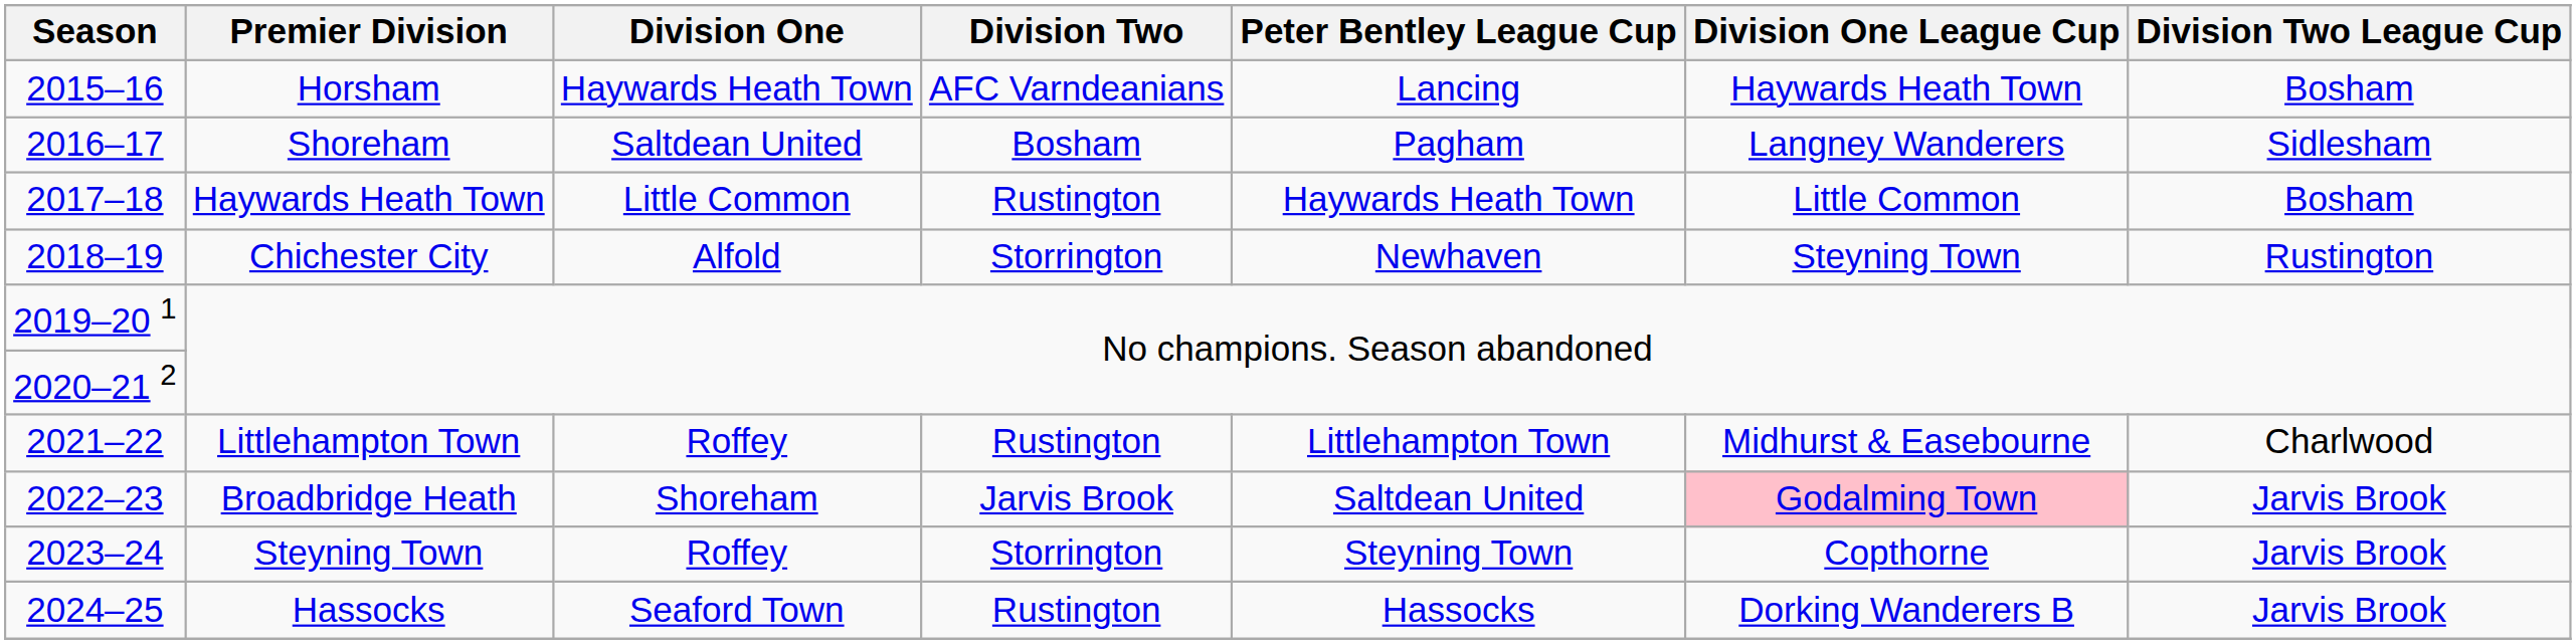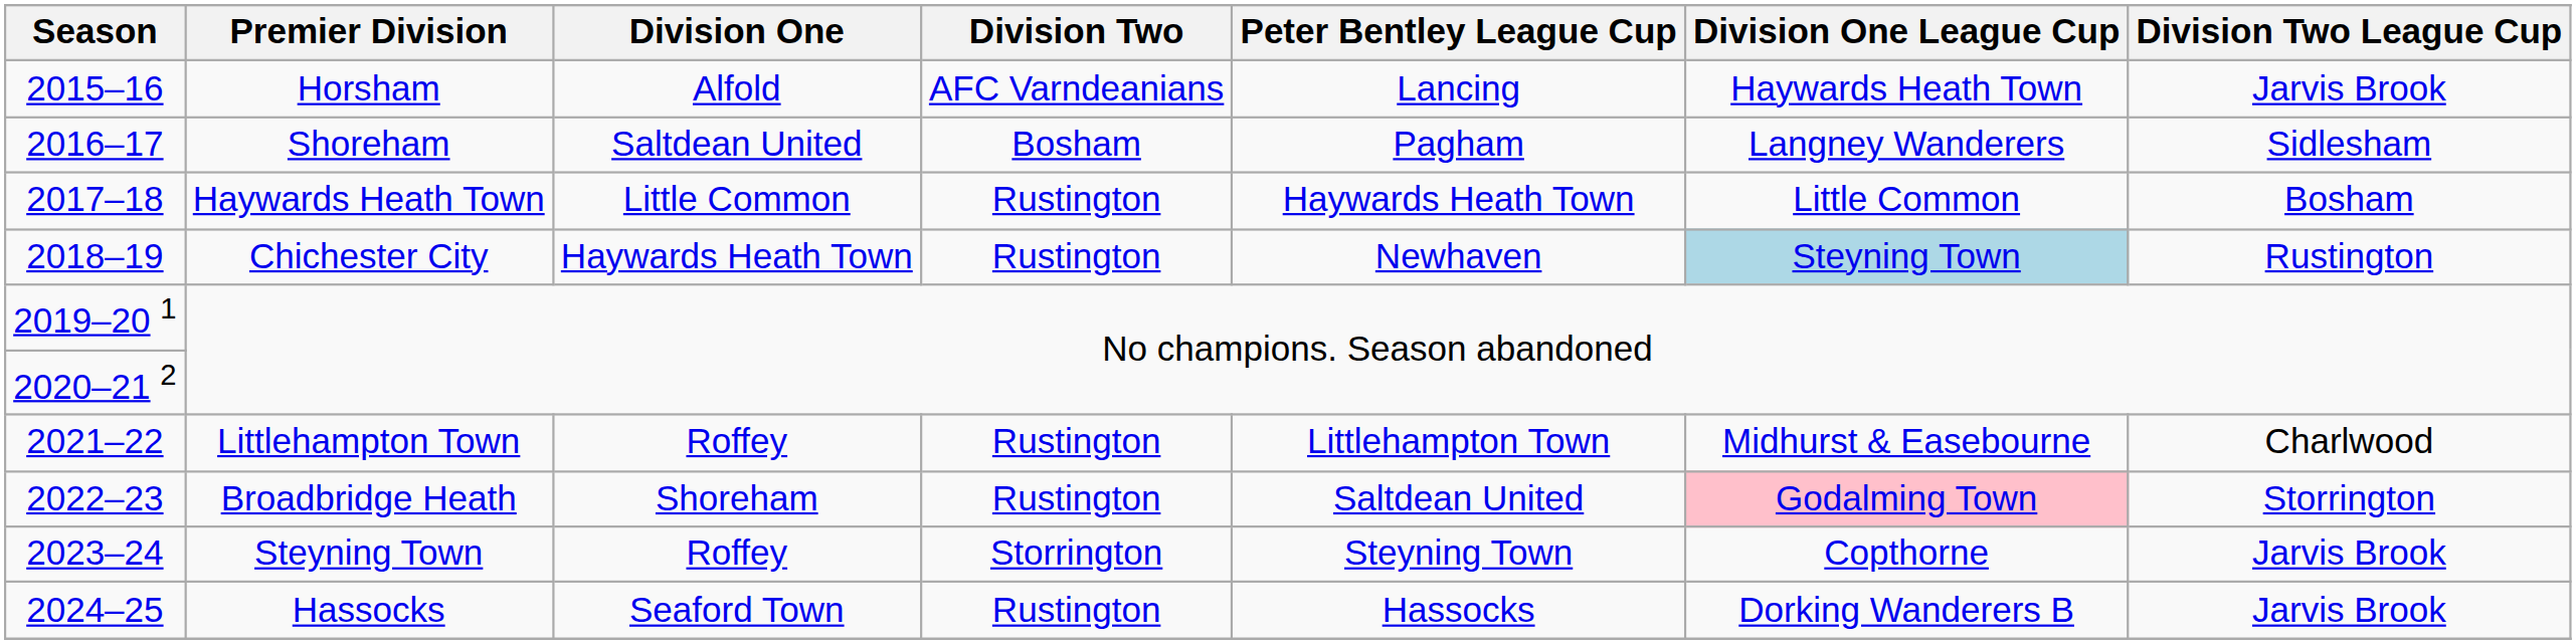Horsham | Division One: Haywards Heath Town -> Alfold
Horsham | Division Two League Cup: Bosham -> Jarvis Brook
Chichester City | Division One: Alfold -> Haywards Heath Town
Chichester City | Division Two: Storrington -> Rustington
Chichester City | Division One League Cup: no background -> lightblue background
Broadbridge Heath | Division Two: Jarvis Brook -> Rustington
Broadbridge Heath | Division Two League Cup: Jarvis Brook -> Storrington
